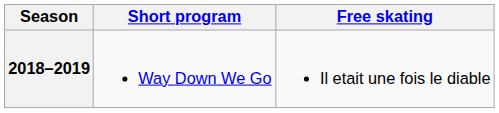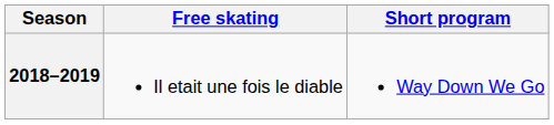columns swapped: Short program <-> Free skating
